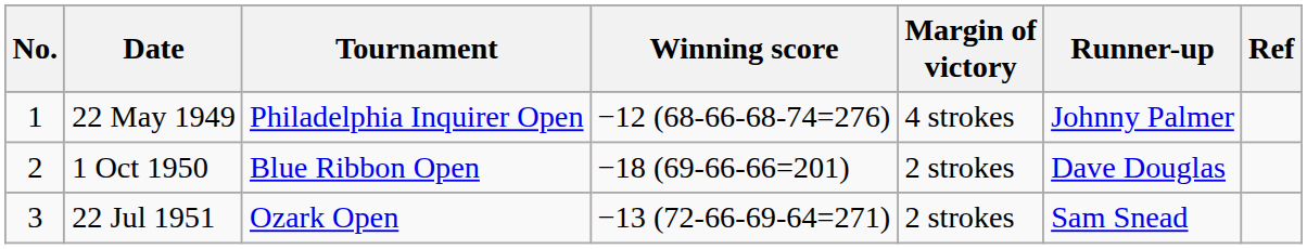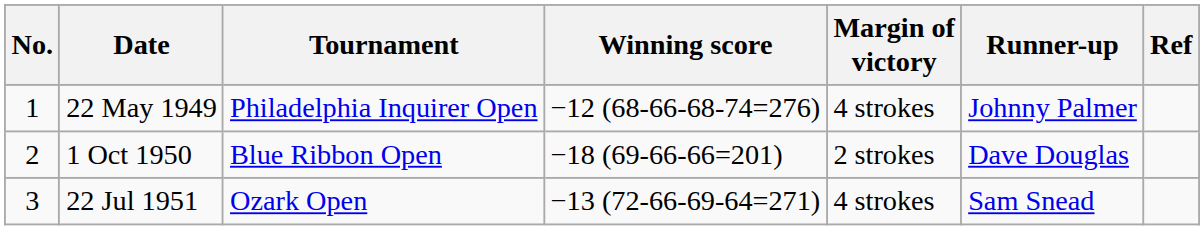22 Jul 1951 | Margin of victory: 2 strokes -> 4 strokes
